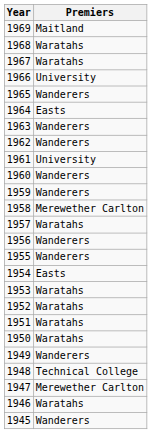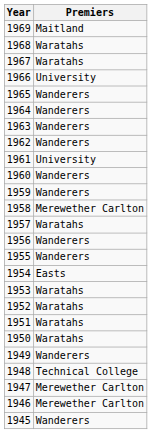1964 | Premiers: Easts -> Wanderers
1946 | Premiers: Waratahs -> Merewether Carlton
